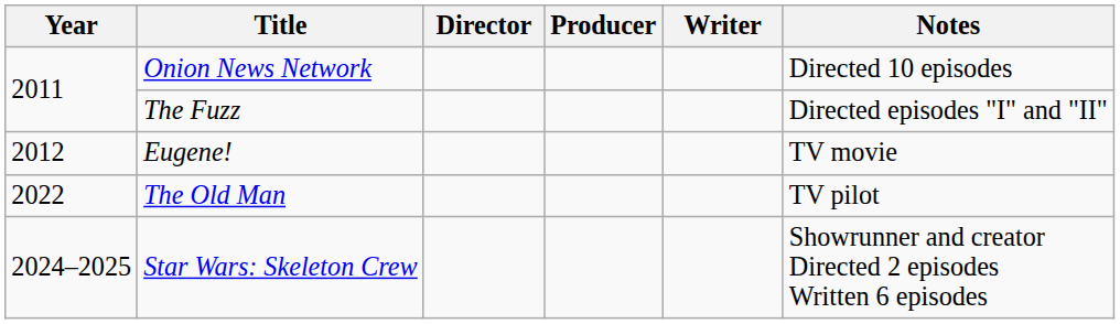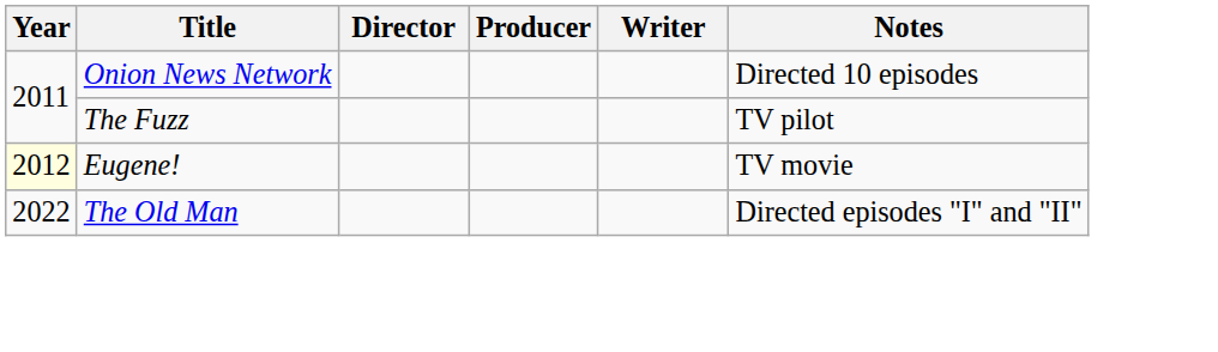The Fuzz | Notes: Directed episodes "I" and "II" -> TV pilot
Eugene! | Year: no background -> lightyellow background
The Old Man | Notes: TV pilot -> Directed episodes "I" and "II"
- row: 2024–2025 | Star Wars: Skeleton Crew | Showrunner and creator Directed 2 episodes Written 6 episodes
